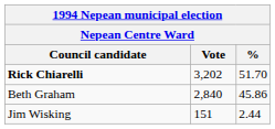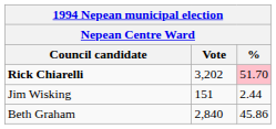Rick Chiarelli | %: no background -> pink background
rows swapped: Beth Graham <-> Jim Wisking
